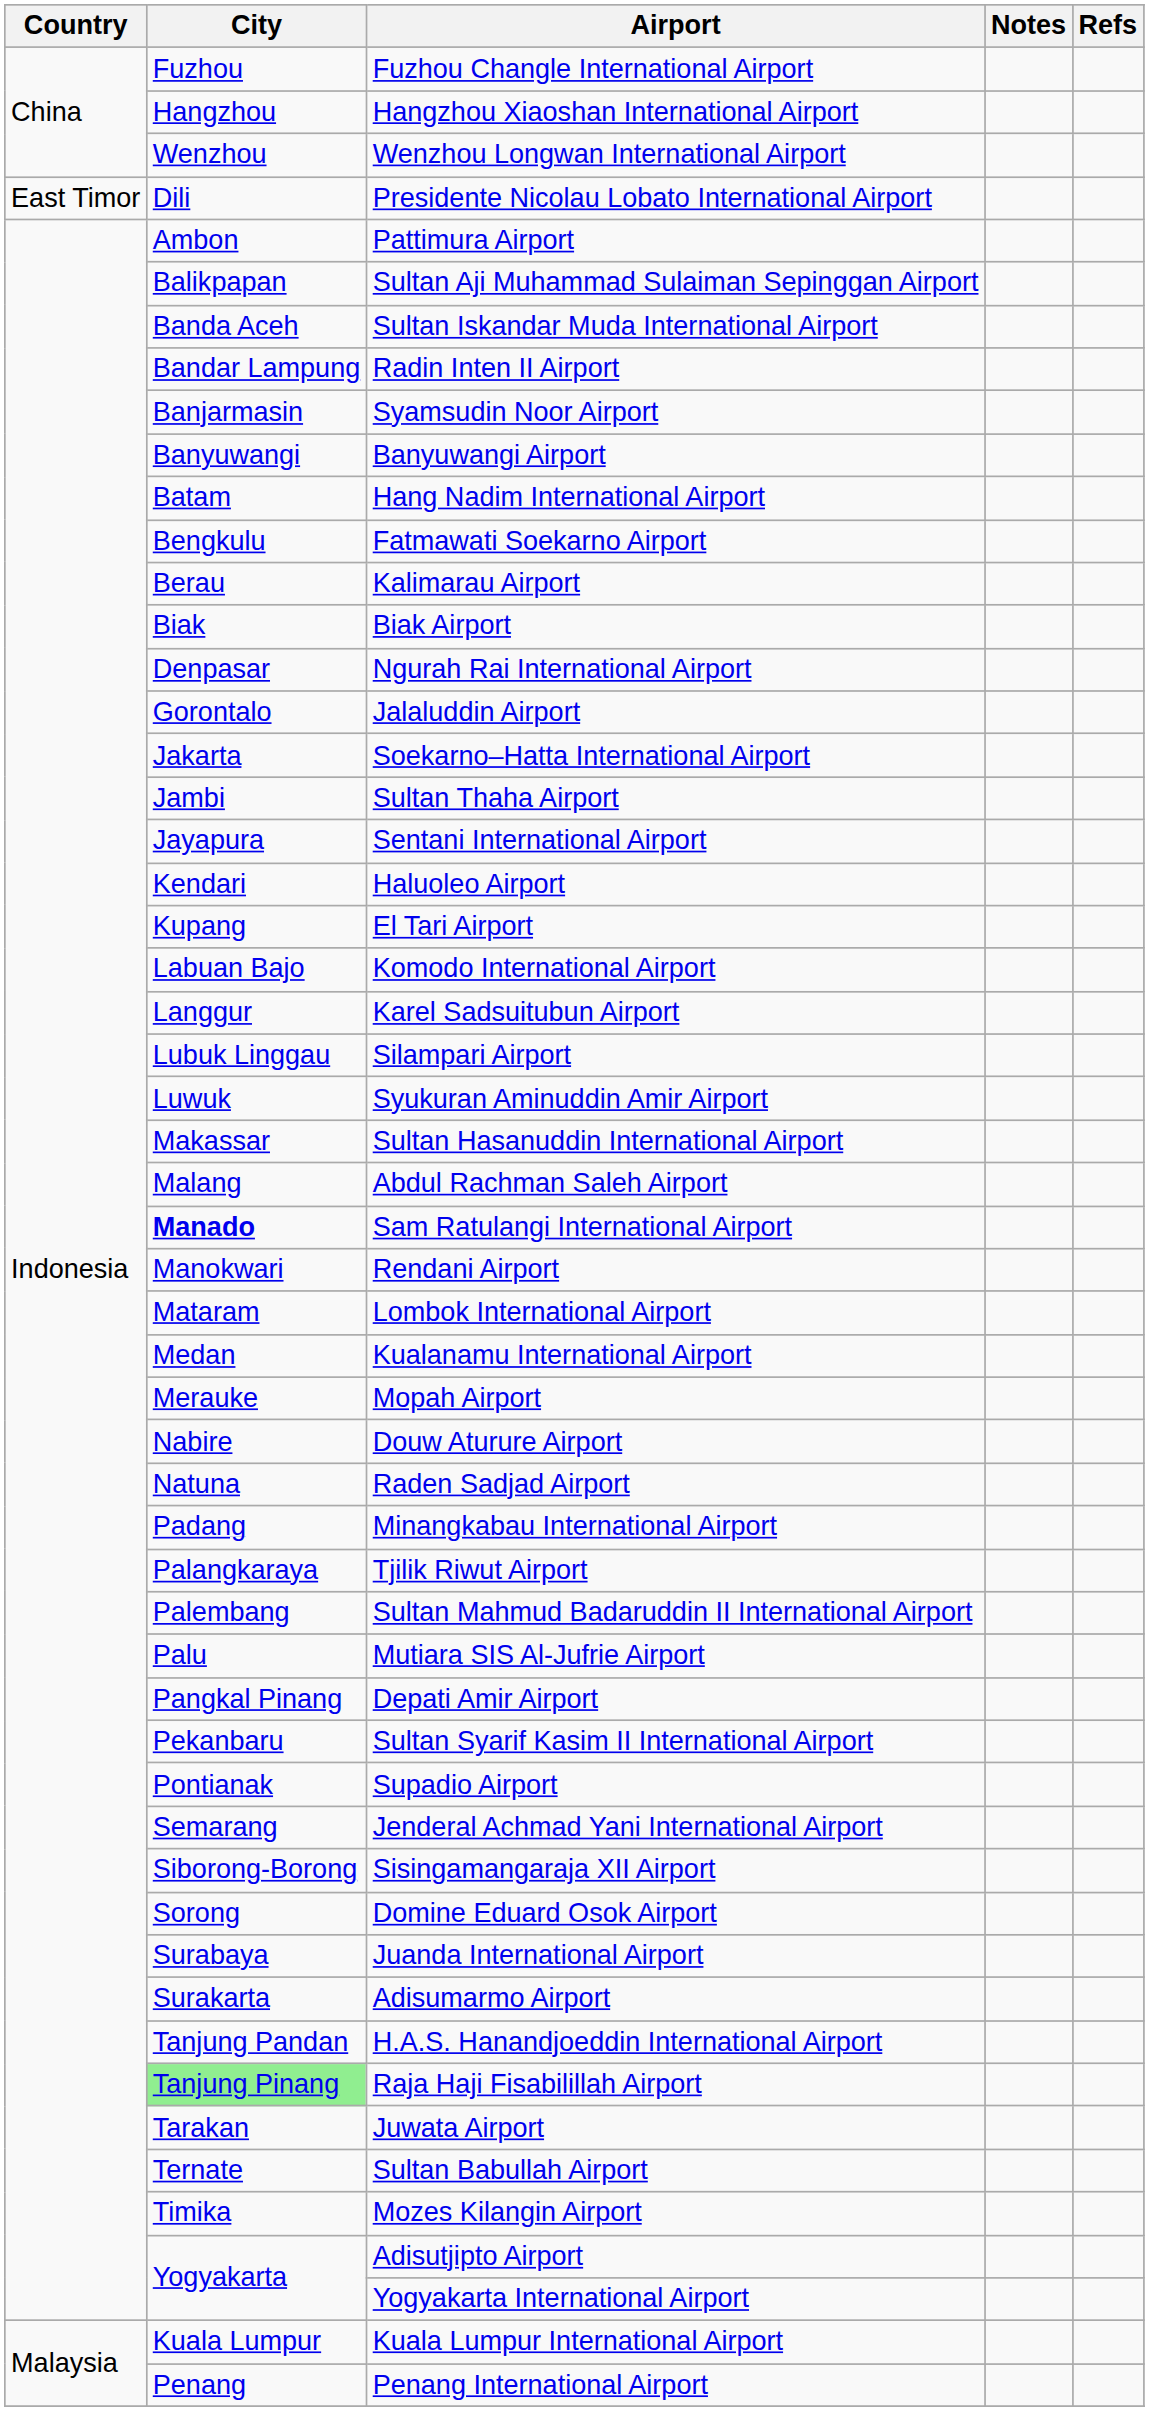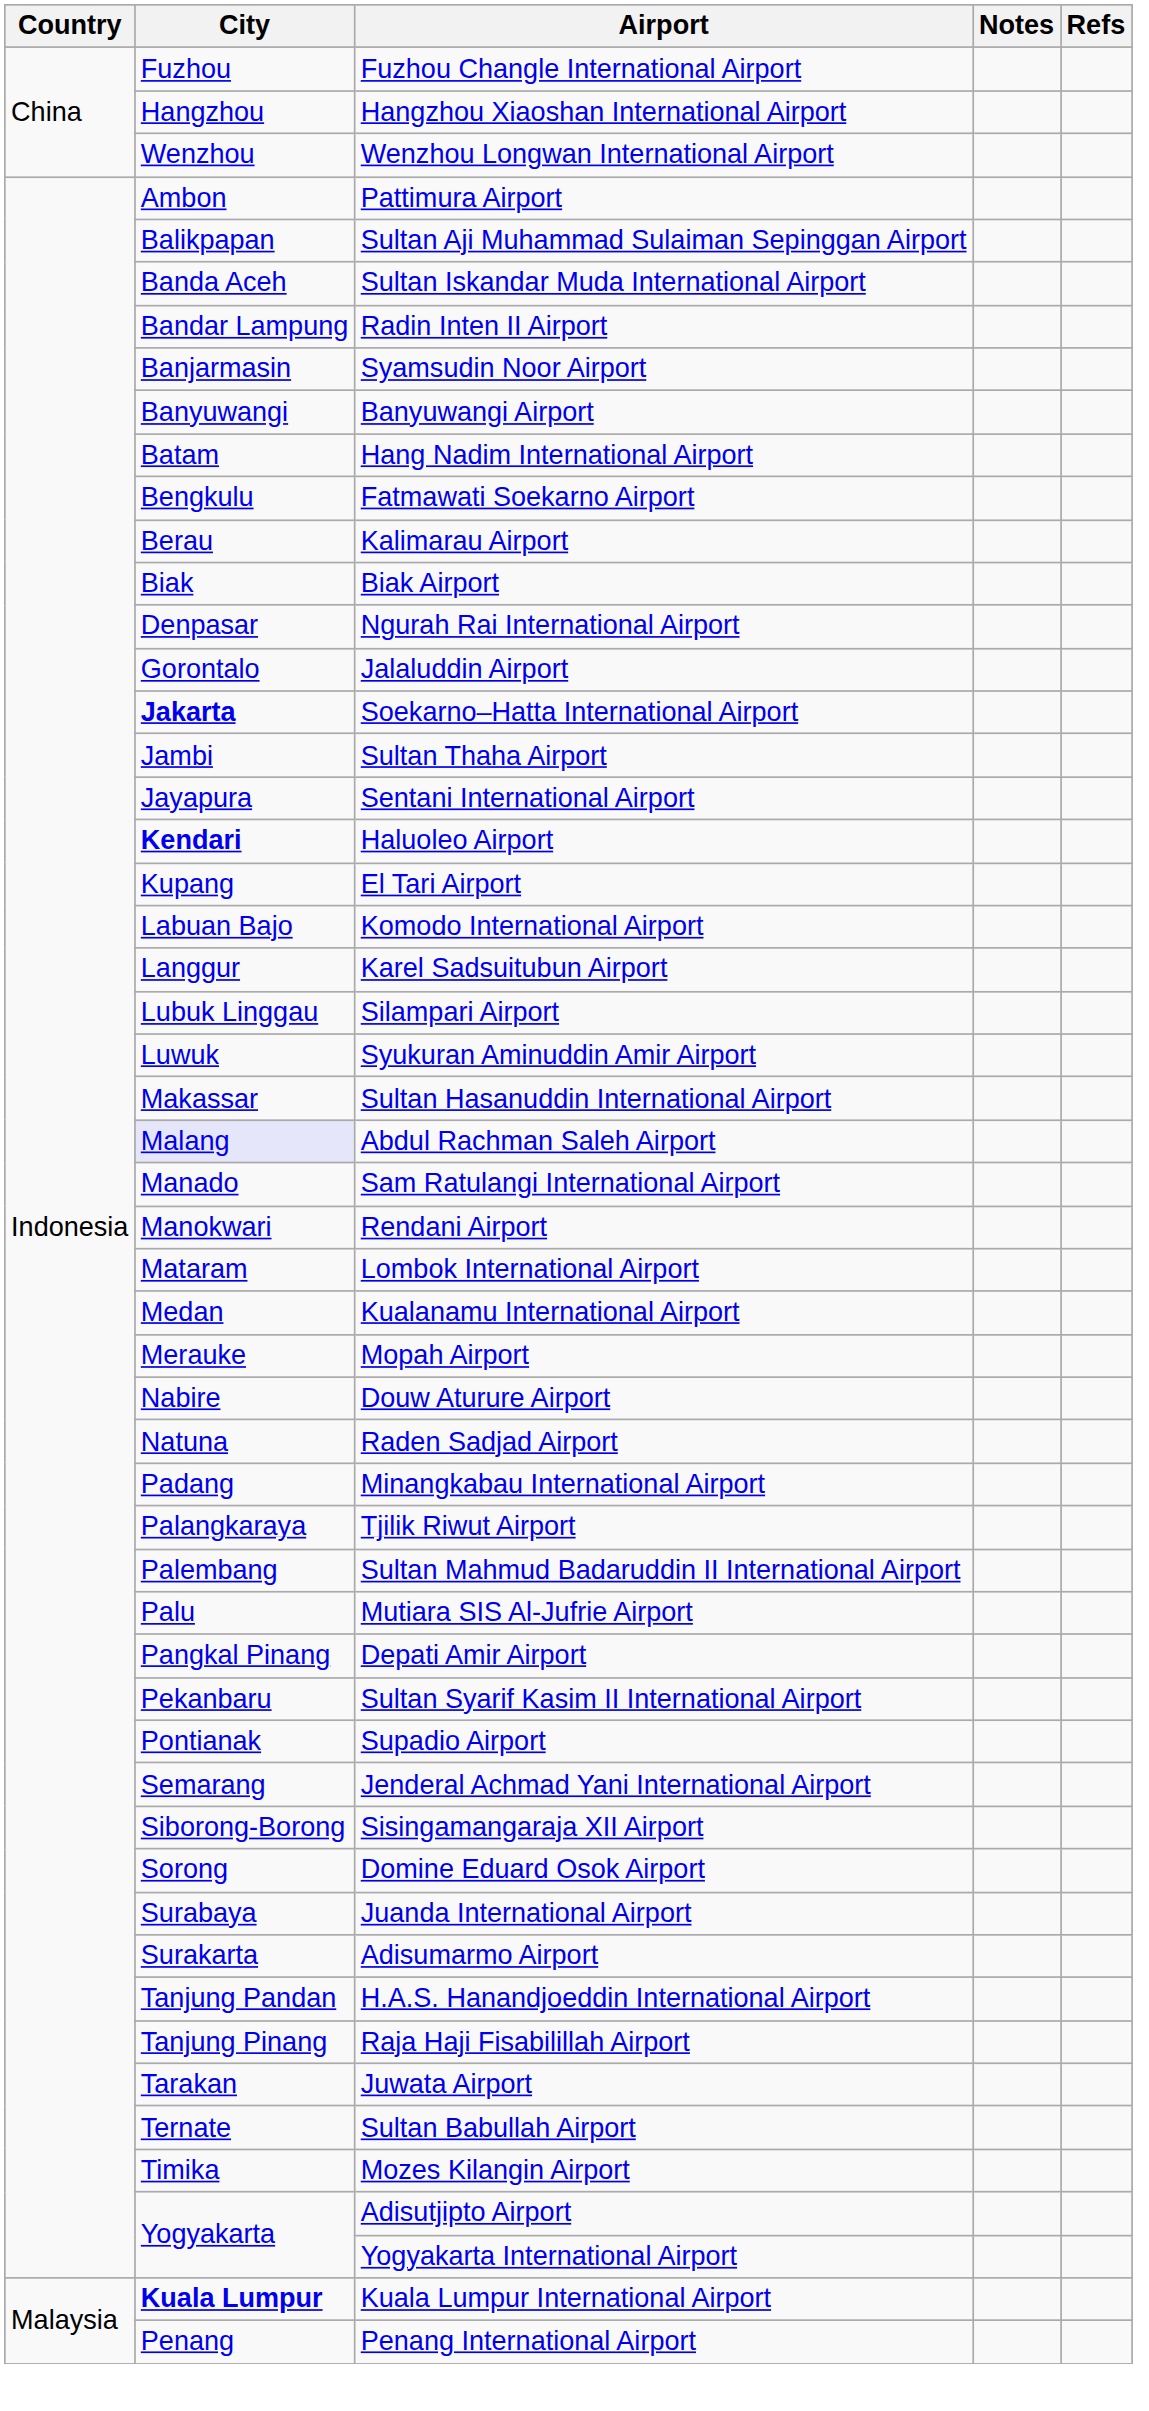- row: East Timor | Dili | Presidente Nicolau Lobato International Airport
Soekarno–Hatta International Airport | City: normal -> bold
Haluoleo Airport | City: normal -> bold
Abdul Rachman Saleh Airport | City: no background -> lavender background
Sam Ratulangi International Airport | City: bold -> normal
Raja Haji Fisabilillah Airport | City: lightgreen background -> no background
Kuala Lumpur International Airport | City: normal -> bold
